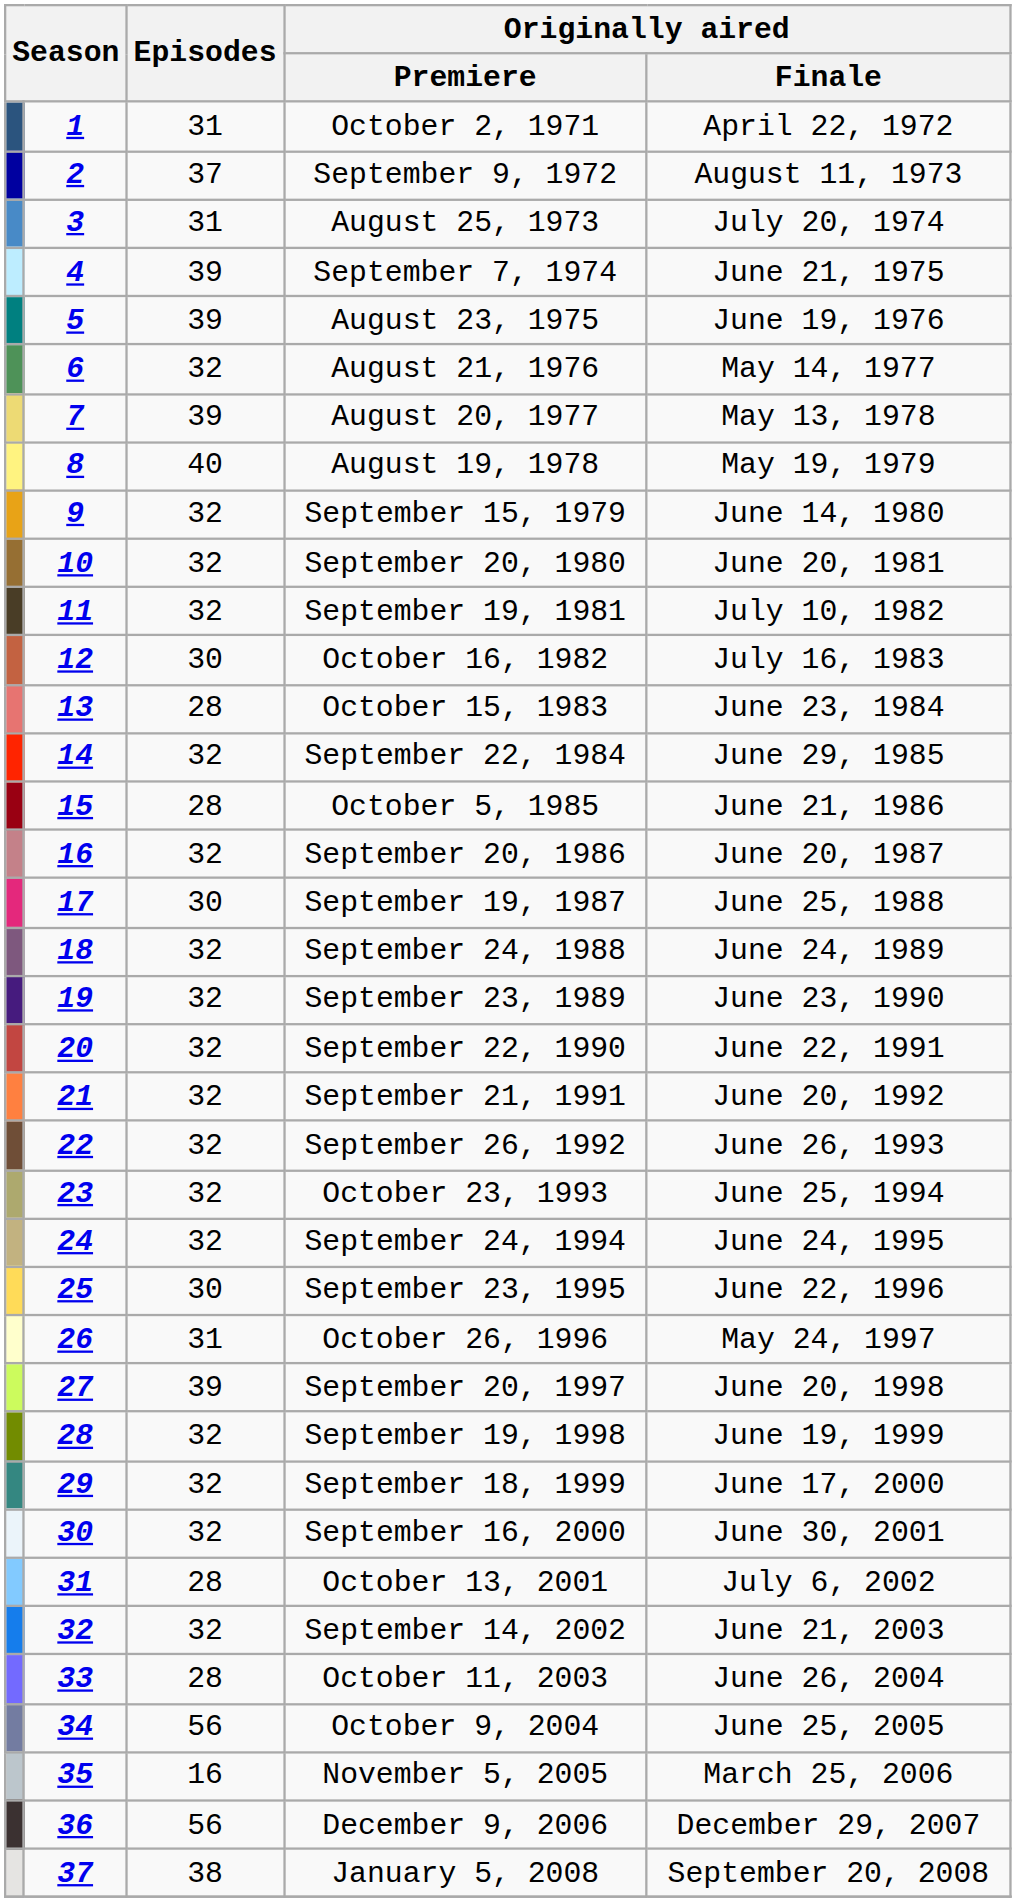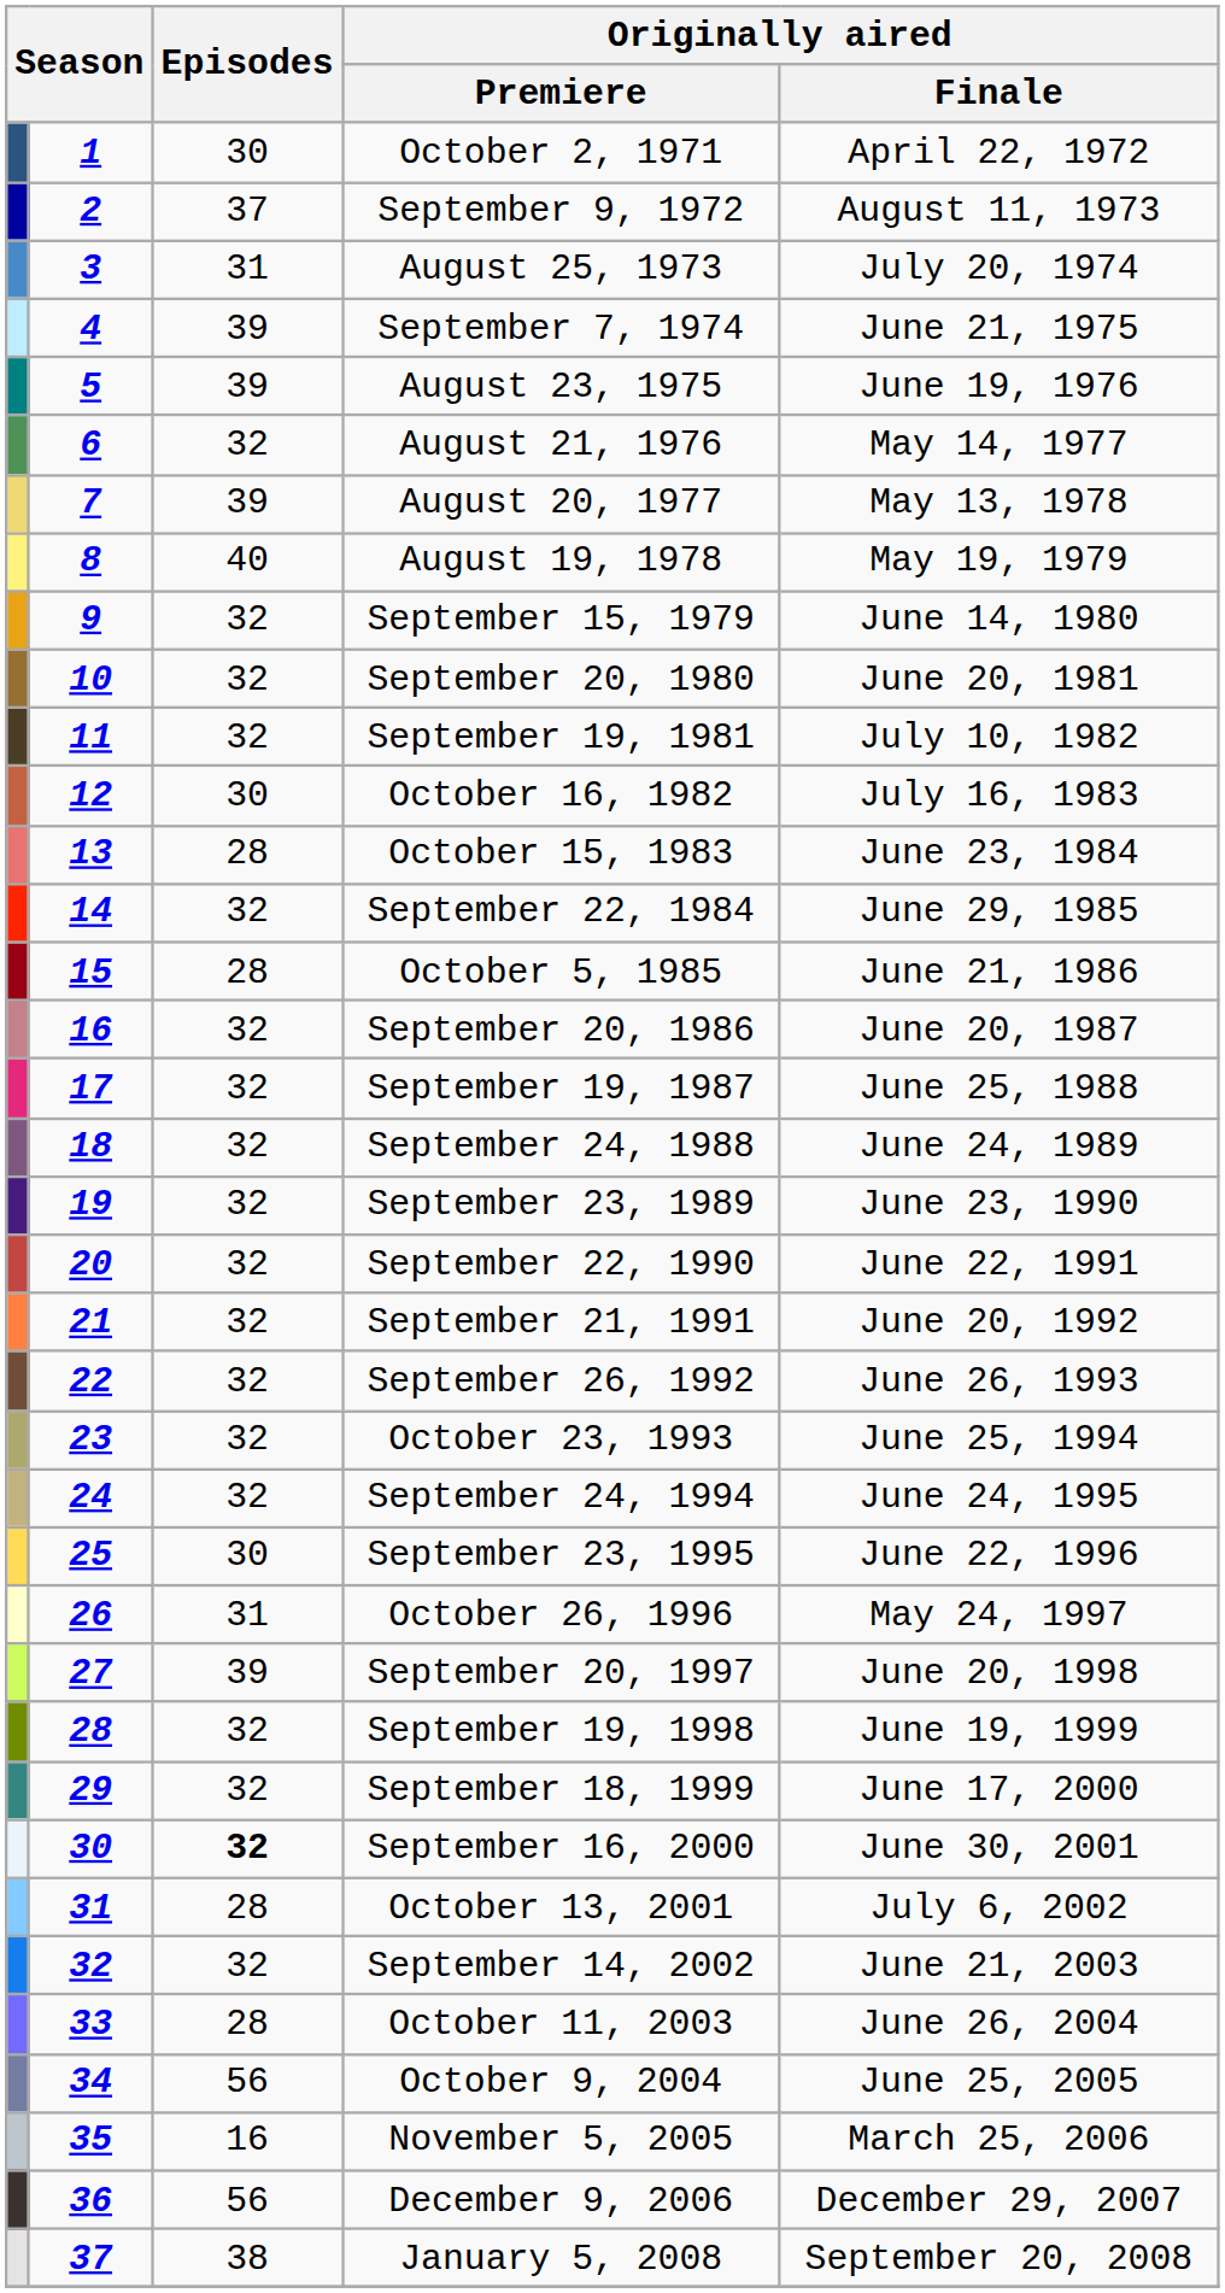October 2, 1971 | Episodes: 31 -> 30
September 19, 1987 | Episodes: 30 -> 32
September 16, 2000 | Episodes: normal -> bold
